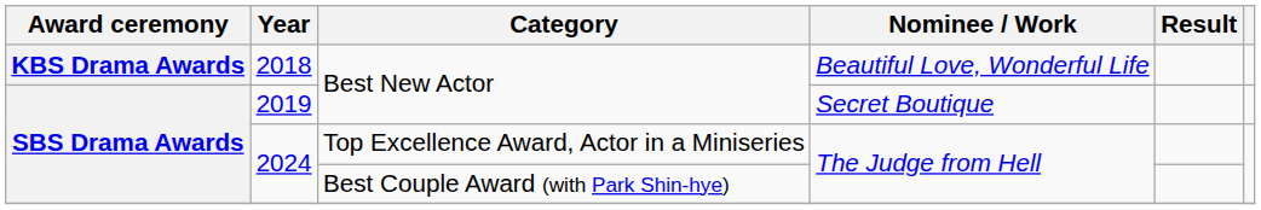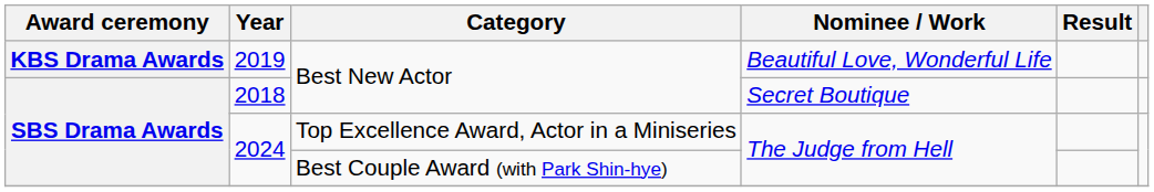Best New Actor / Beautiful Love, Wonderful Life | Year: 2018 -> 2019
Best New Actor / Secret Boutique | Year: 2019 -> 2018
